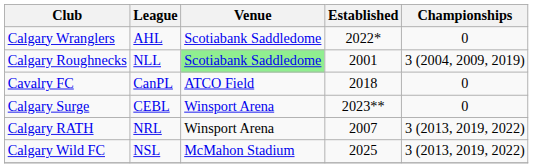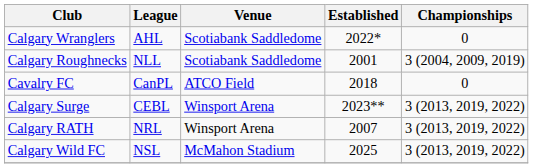Calgary Roughnecks | Venue: lightgreen background -> no background
Calgary Surge | Championships: 0 -> 3 (2013, 2019, 2022)
